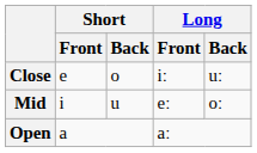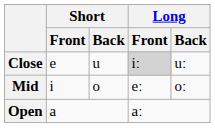Close | Short / Back: o -> u
Close | Long / Front: no background -> lightgrey background
Mid | Short / Back: u -> o
